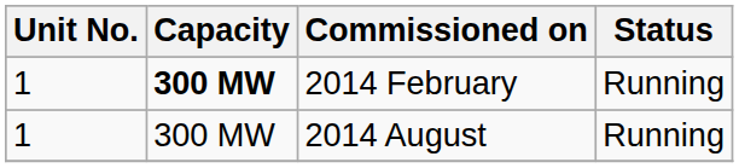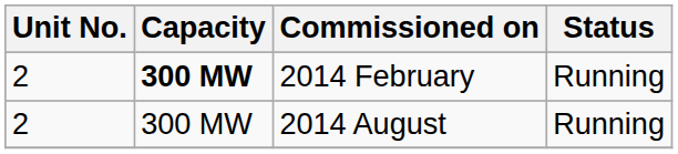2014 February | Unit No.: 1 -> 2
2014 August | Unit No.: 1 -> 2
